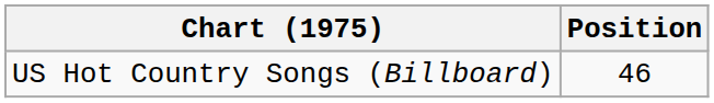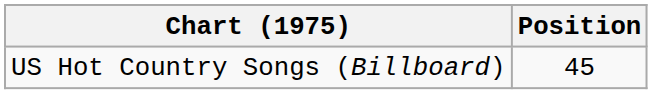US Hot Country Songs (Billboard) | Position: 46 -> 45
